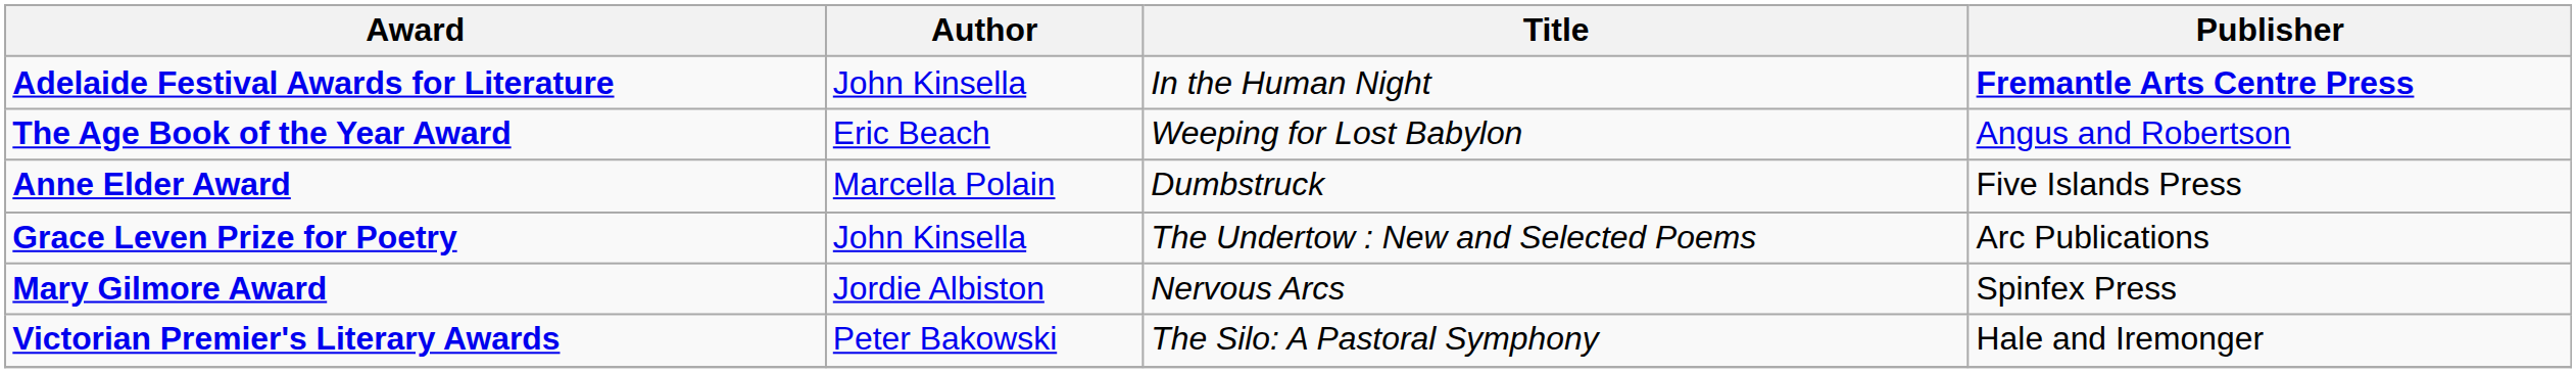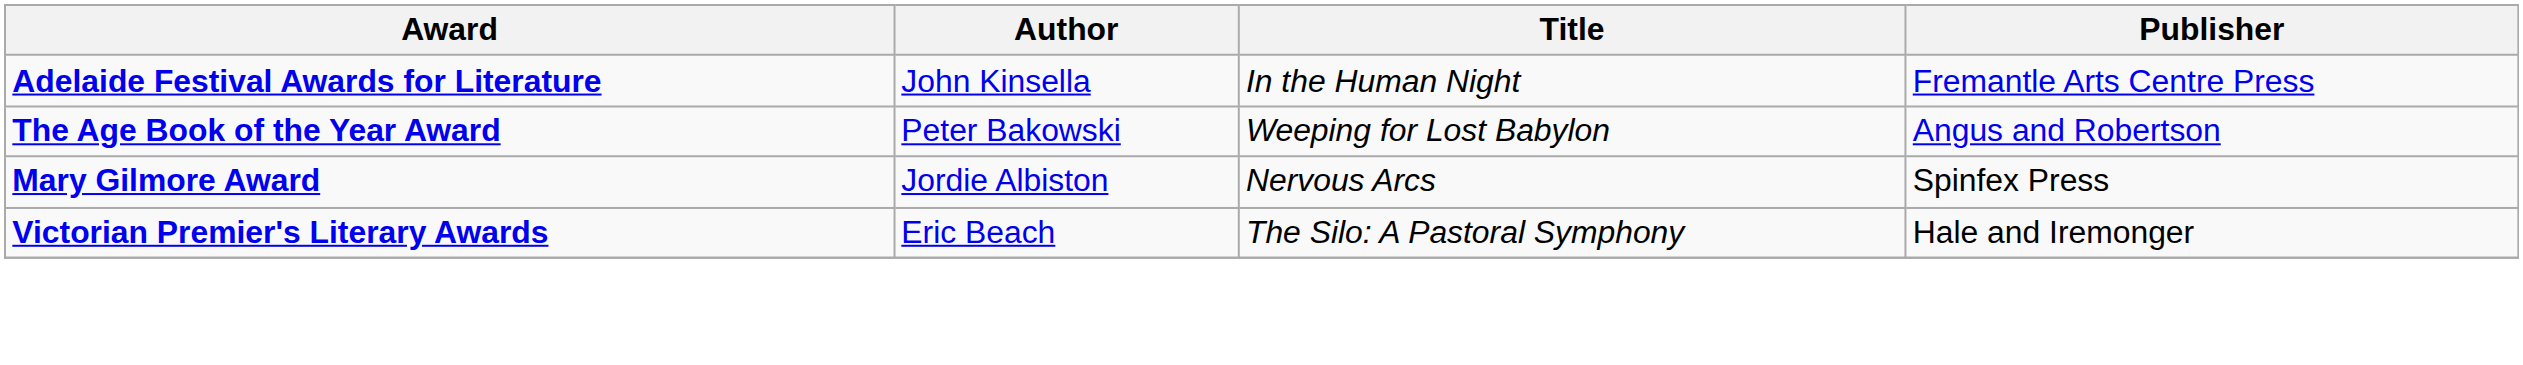Adelaide Festival Awards for Literature | Publisher: bold -> normal
The Age Book of the Year Award | Author: Eric Beach -> Peter Bakowski
- row: Anne Elder Award | Marcella Polain | Dumbstruck | Five Islands Press
- row: Grace Leven Prize for Poetry | John Kinsella | The Undertow : New and Selected Poems | Arc Publications
Victorian Premier's Literary Awards | Author: Peter Bakowski -> Eric Beach
